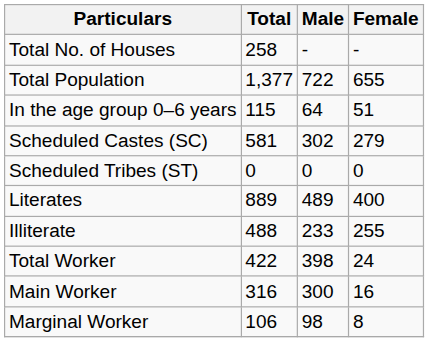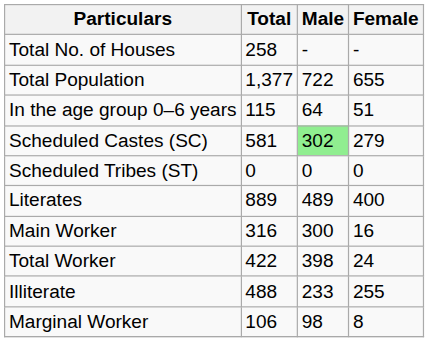Scheduled Castes (SC) | Male: no background -> lightgreen background
rows swapped: Illiterate <-> Main Worker
